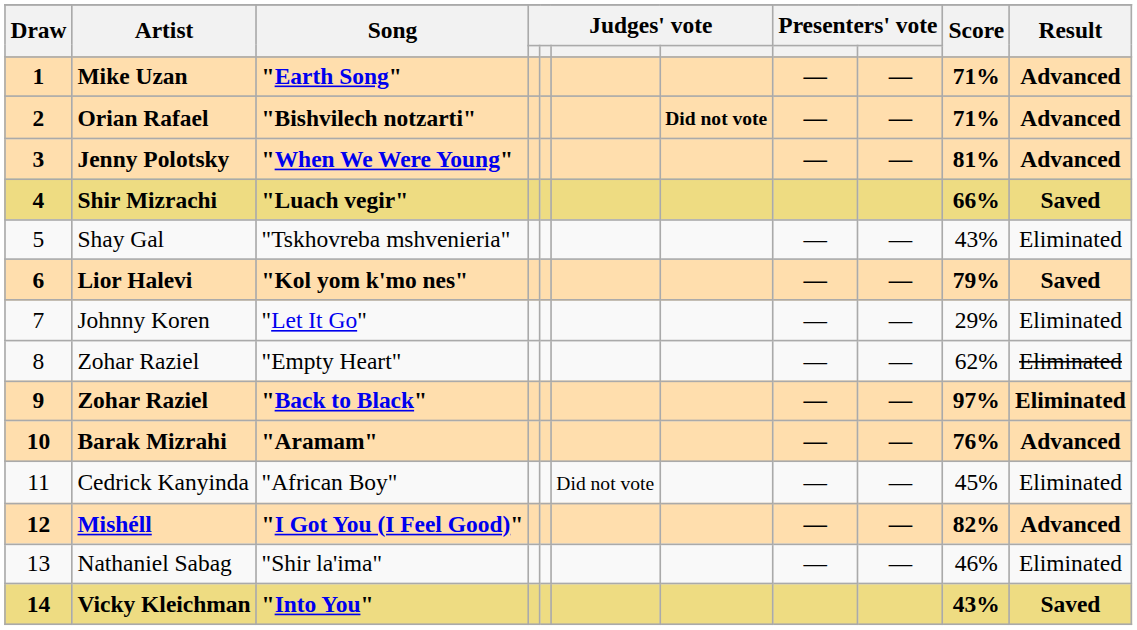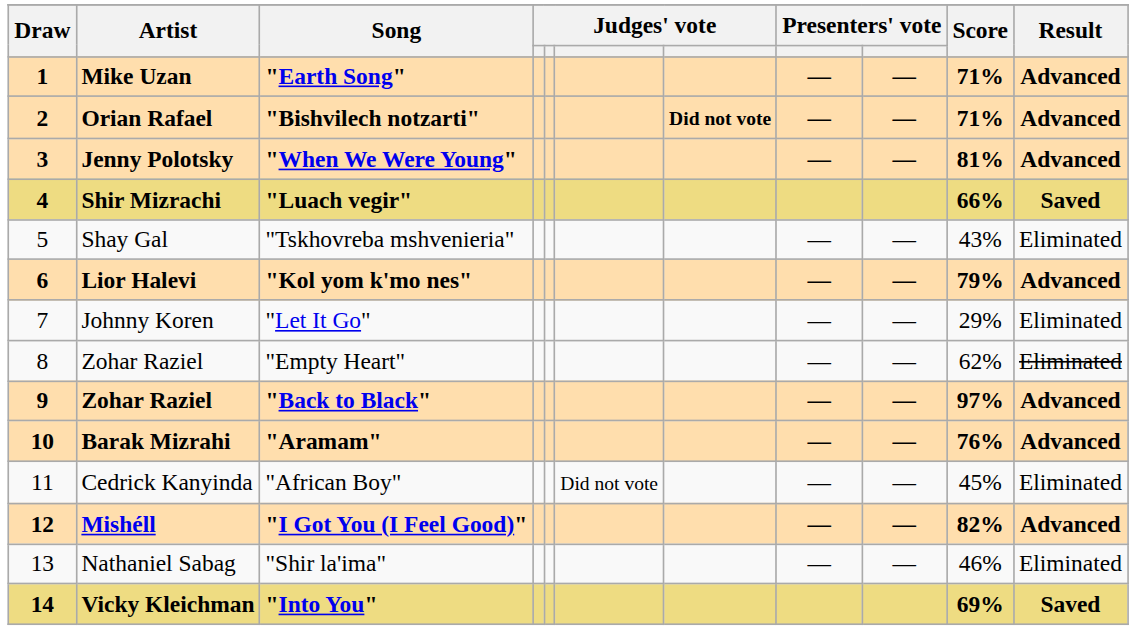"Kol yom k'mo nes" | Result: Saved -> Advanced
"Back to Black" | Result: Eliminated -> Advanced
"Into You" | Score: 43% -> 69%
